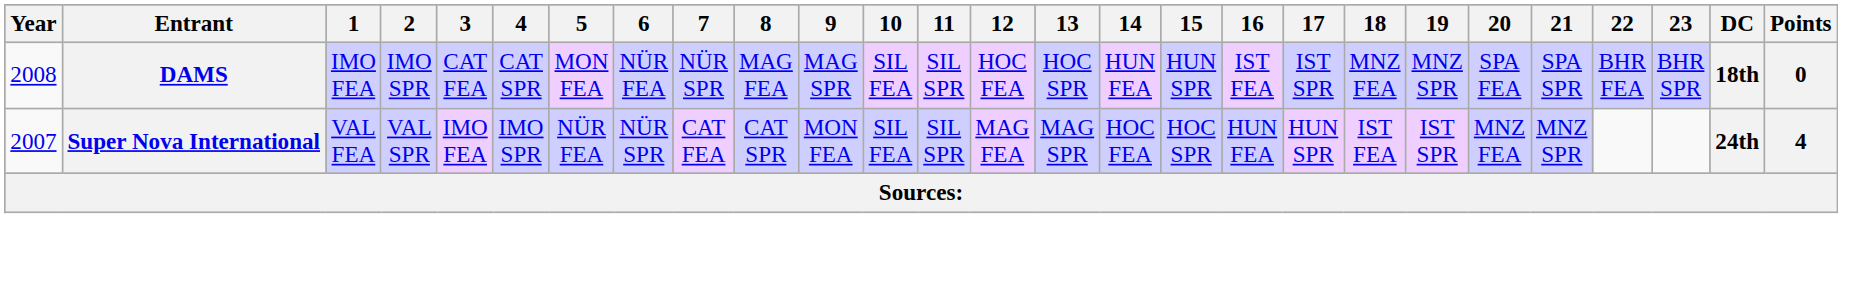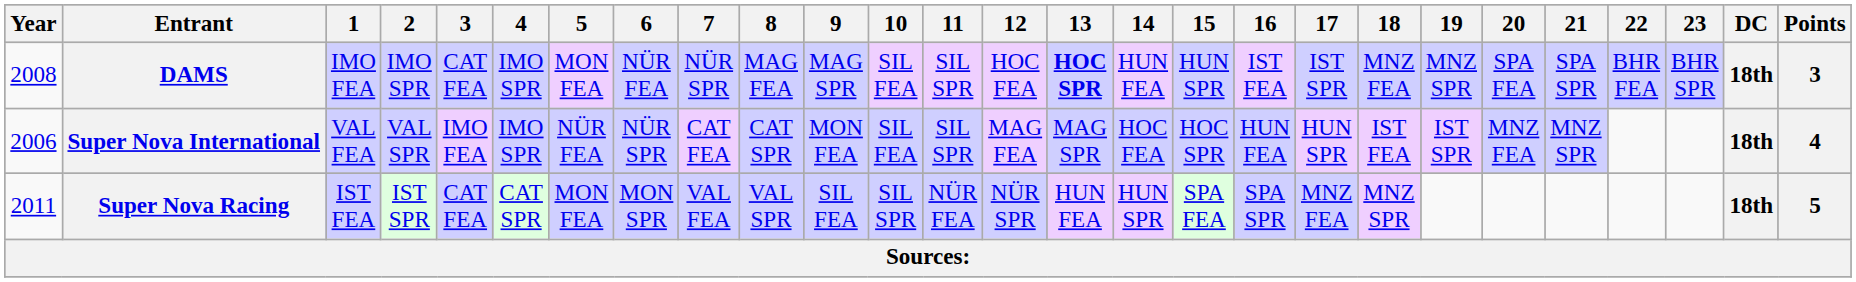DAMS | 4: CAT SPR -> IMO SPR
DAMS | 13: normal -> bold
DAMS | Points: 0 -> 3
Super Nova International | Year: 2007 -> 2006
Super Nova International | DC: 24th -> 18th
+ row: 2011 | Super Nova Racing | IST FEA | IST SPR | CAT FEA | CAT SPR | MON FEA | MON SPR | VAL FEA | VAL SPR | SIL FEA | SIL SPR | NÜR FEA | NÜR SPR | HUN FEA | HUN SPR | SPA FEA | SPA SPR | MNZ FEA | MNZ SPR | 18th | 5
